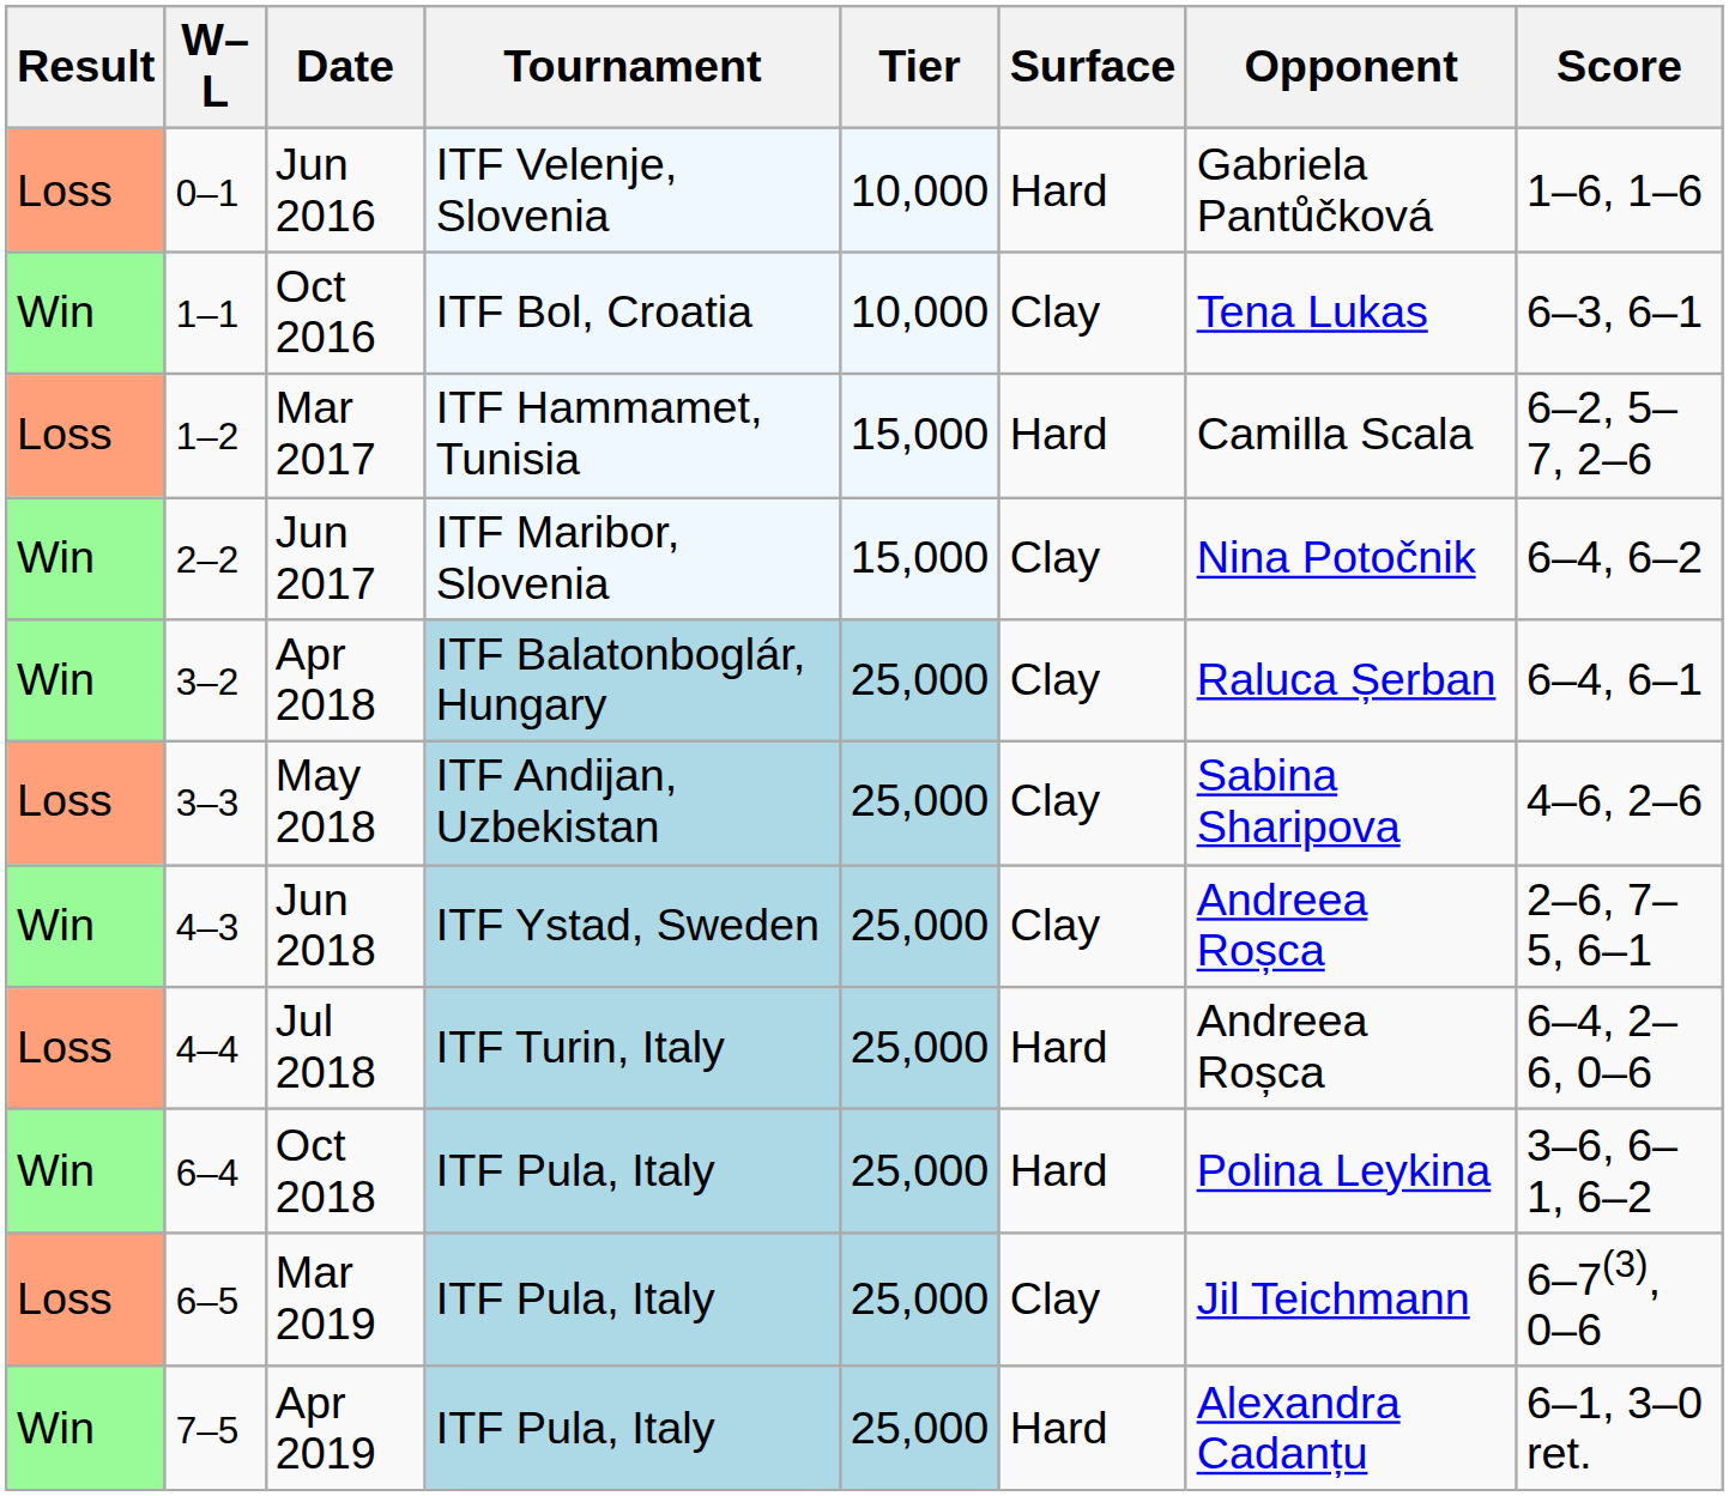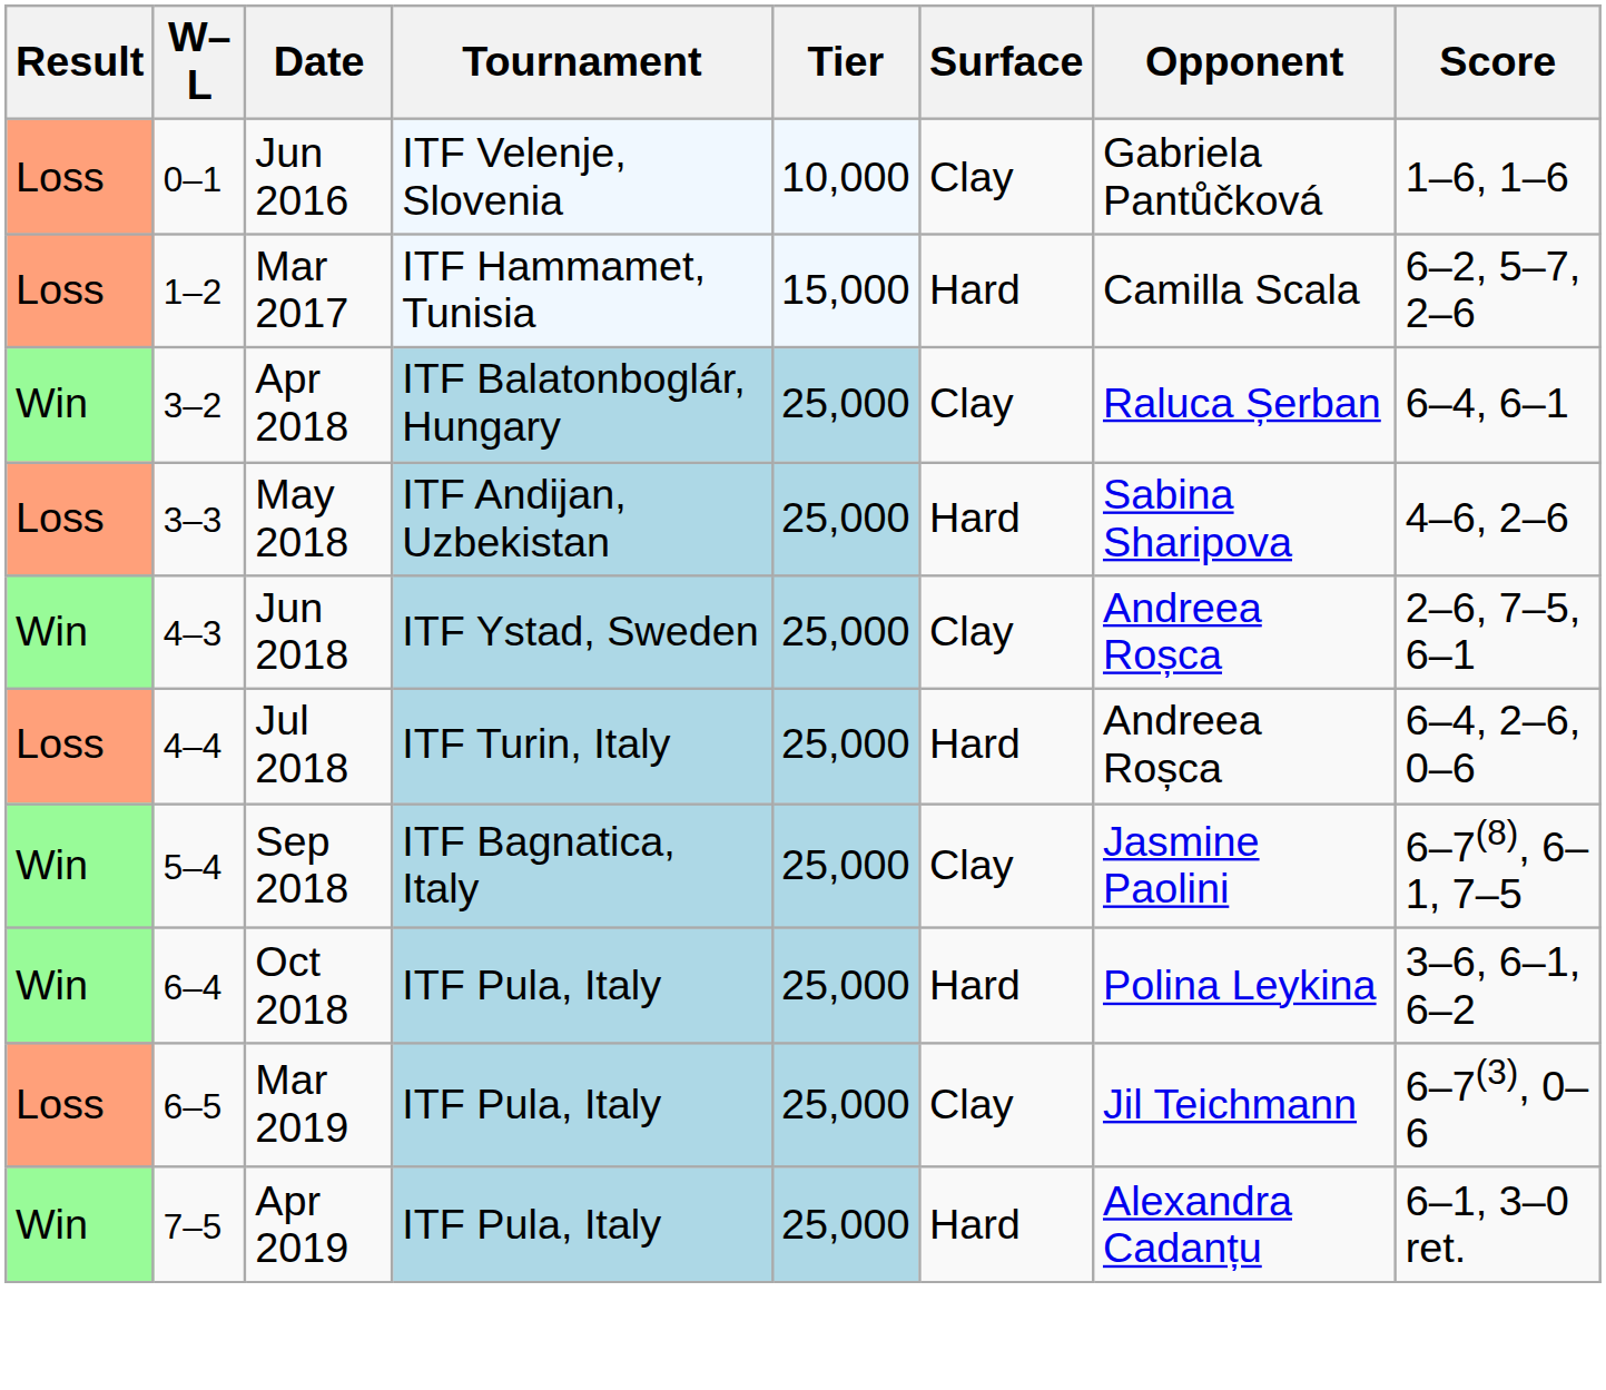Jun 2016 | Surface: Hard -> Clay
- row: Win | 1–1 | Oct 2016 | ITF Bol, Croatia | 10,000 | Clay | Tena Lukas | 6–3, 6–1
- row: Win | 2–2 | Jun 2017 | ITF Maribor, Slovenia | 15,000 | Clay | Nina Potočnik | 6–4, 6–2
May 2018 | Surface: Clay -> Hard
+ row: Win | 5–4 | Sep 2018 | ITF Bagnatica, Italy | 25,000 | Clay | Jasmine Paolini | 6–7(8), 6–1, 7–5
